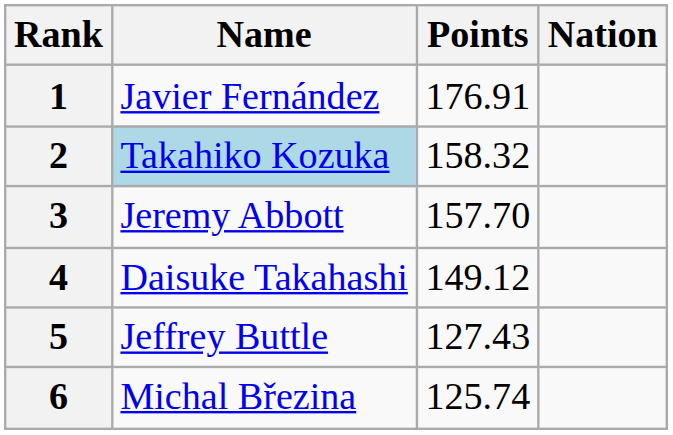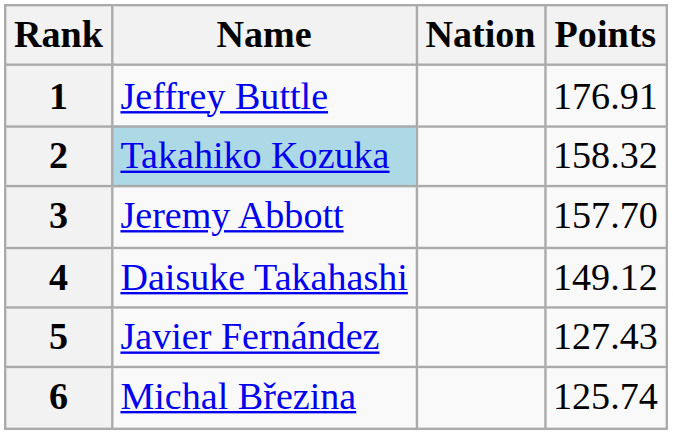columns swapped: Nation <-> Points
1 | Name: Javier Fernández -> Jeffrey Buttle
5 | Name: Jeffrey Buttle -> Javier Fernández
